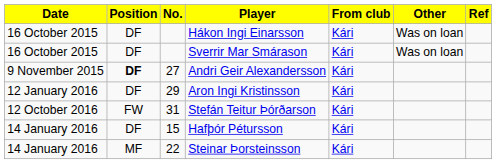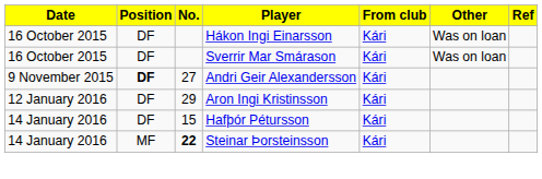- row: 12 October 2016 | FW | 31 | Stefán Teitur Þórðarson | Kári
Steinar Þorsteinsson | No.: normal -> bold
